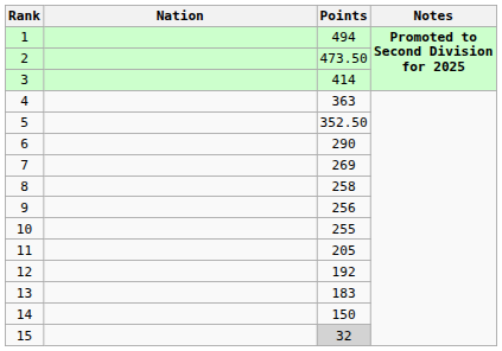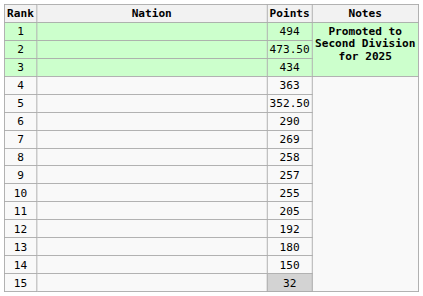3 | Points: 414 -> 434
9 | Points: 256 -> 257
13 | Points: 183 -> 180
